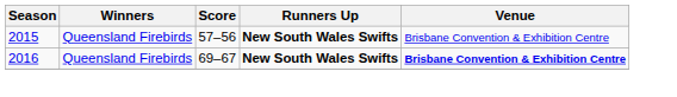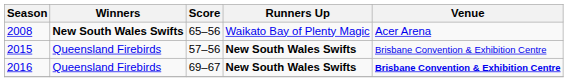+ row: 2008 | New South Wales Swifts | 65–56 | Waikato Bay of Plenty Magic | Acer Arena
